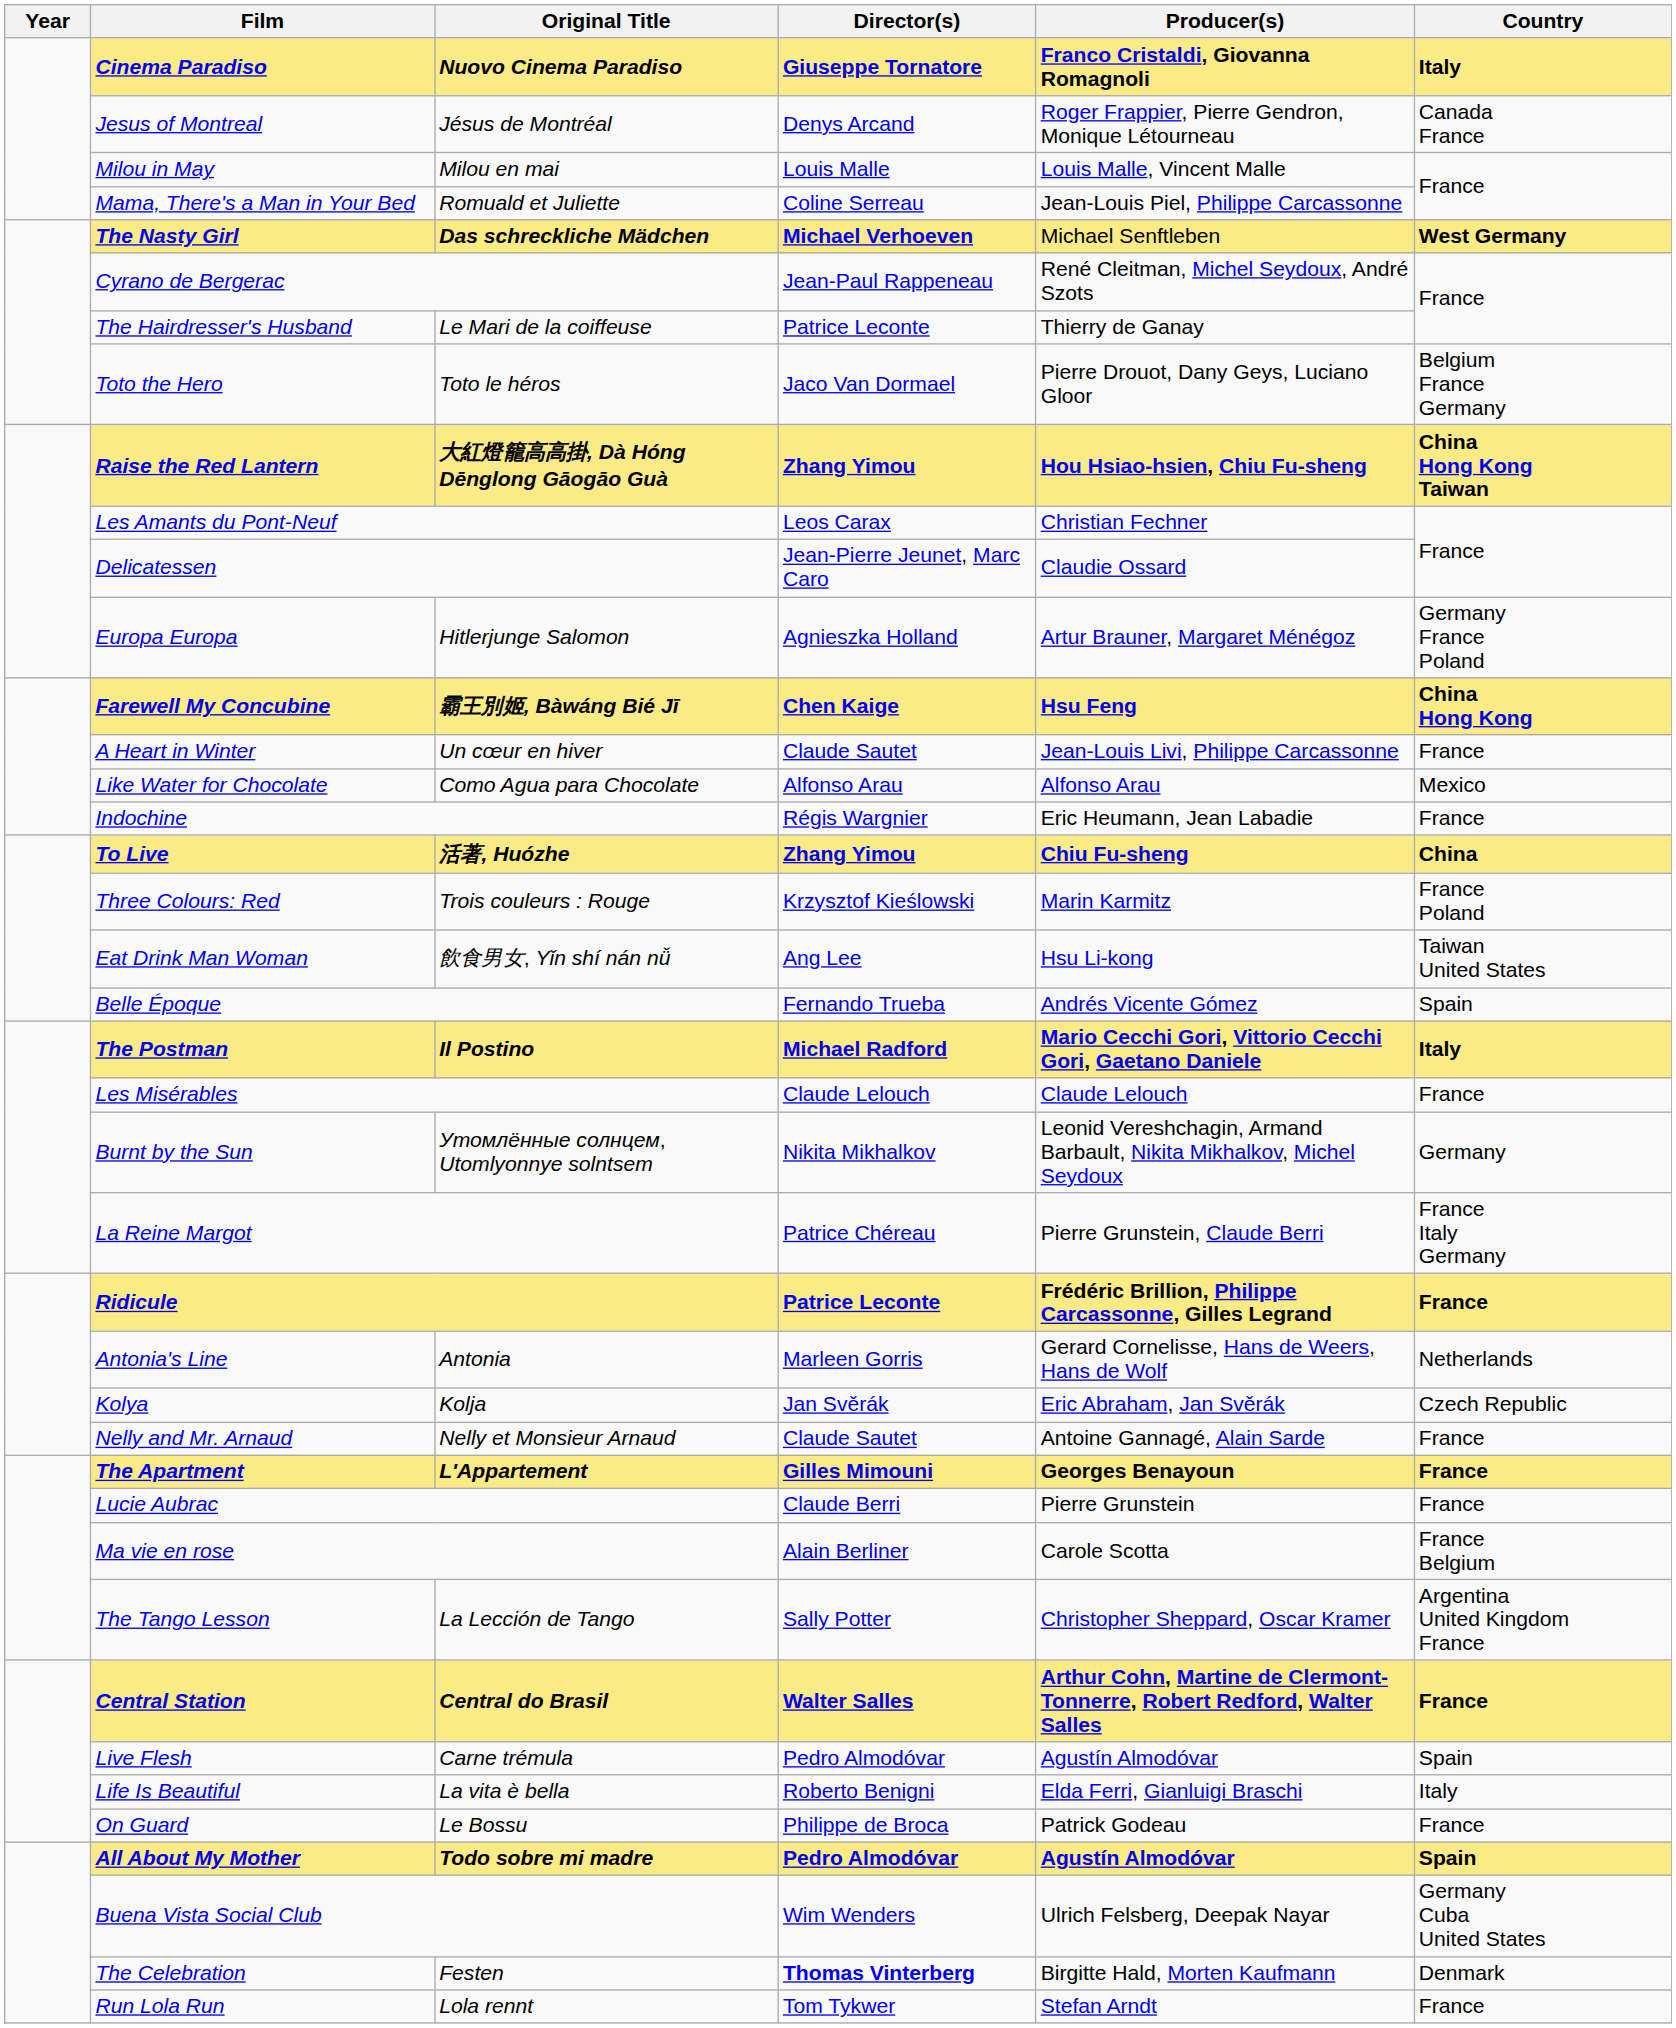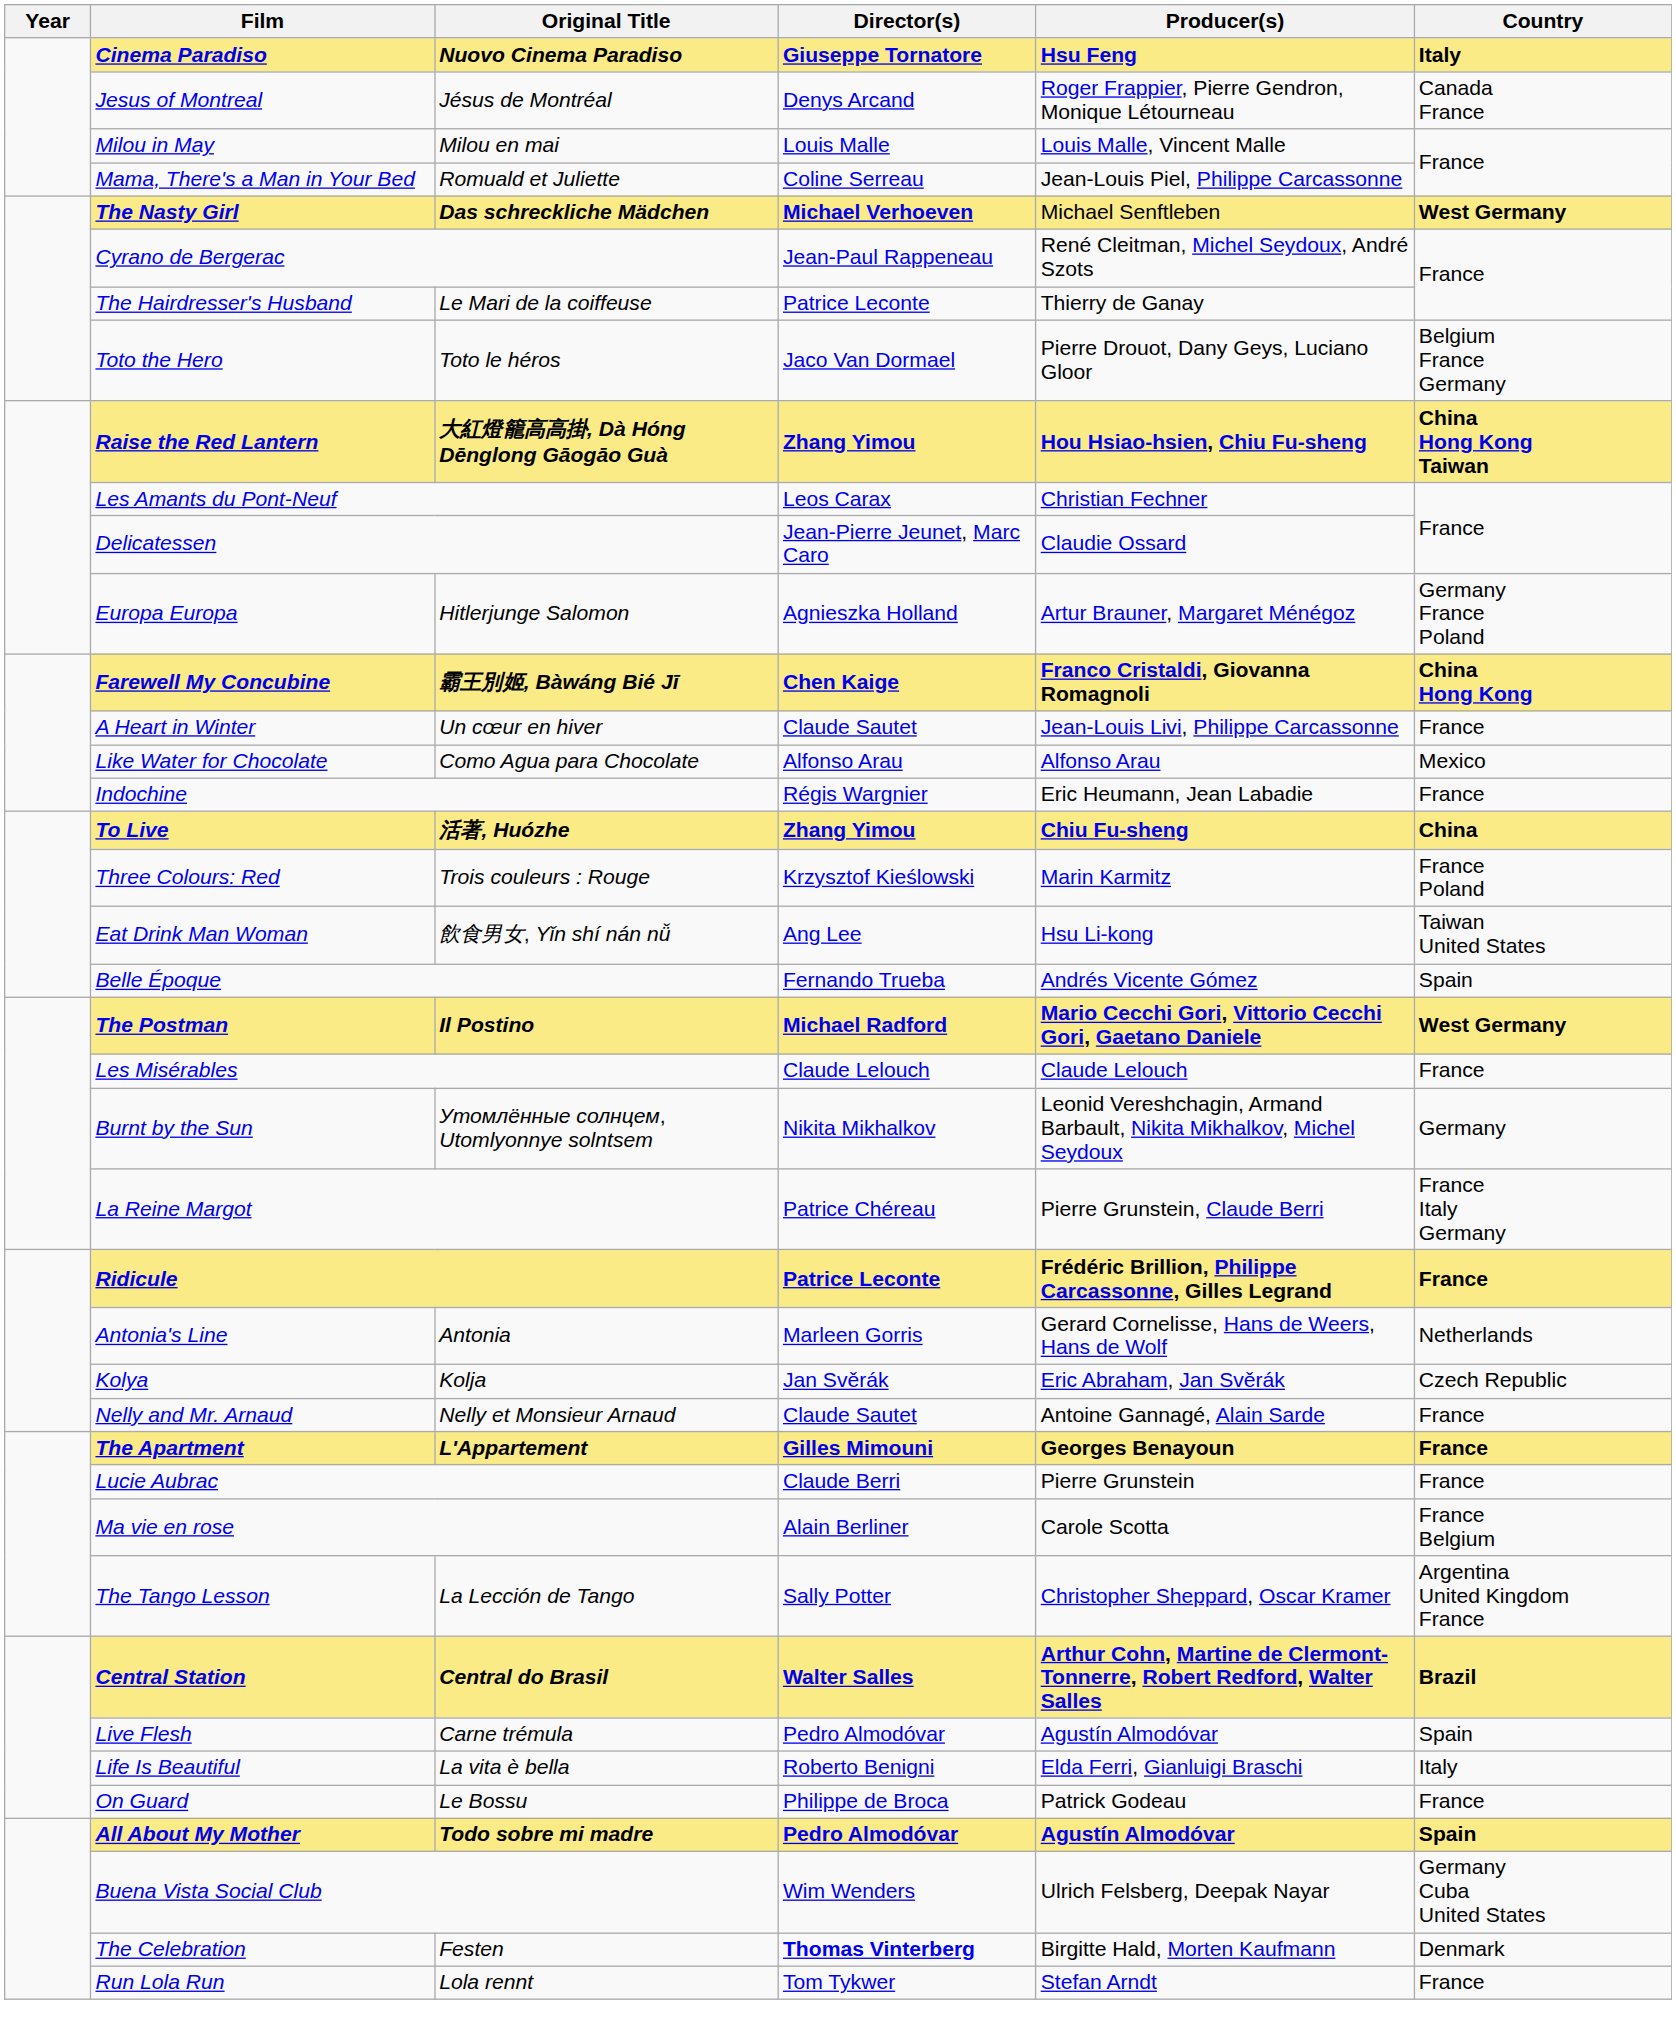Cinema Paradiso | Producer(s): Franco Cristaldi, Giovanna Romagnoli -> Hsu Feng
Farewell My Concubine | Producer(s): Hsu Feng -> Franco Cristaldi, Giovanna Romagnoli
The Postman | Country: Italy -> West Germany
Central Station | Country: France -> Brazil
